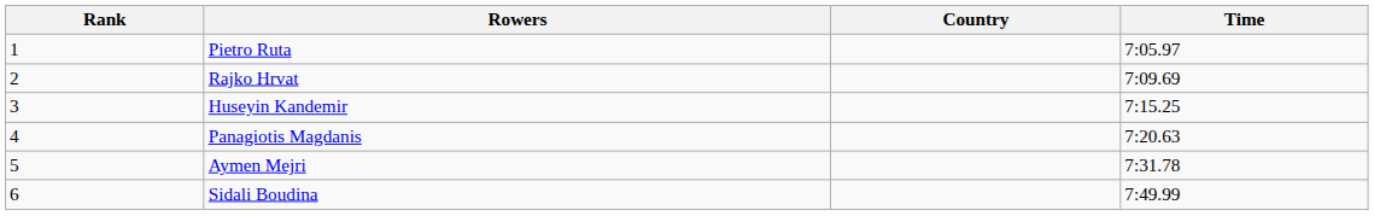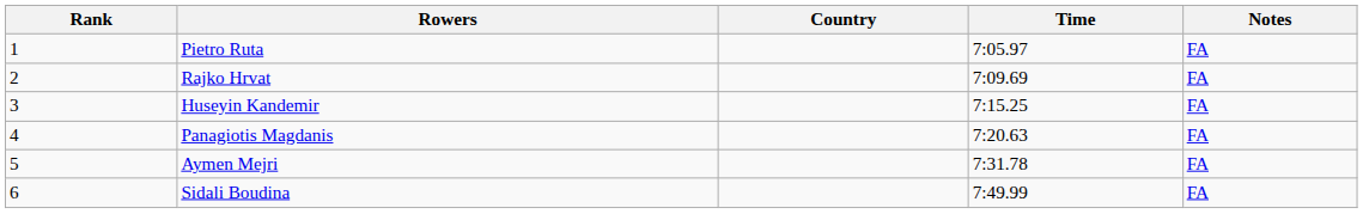+ column: Notes | FA | FA | FA | FA | FA | FA
